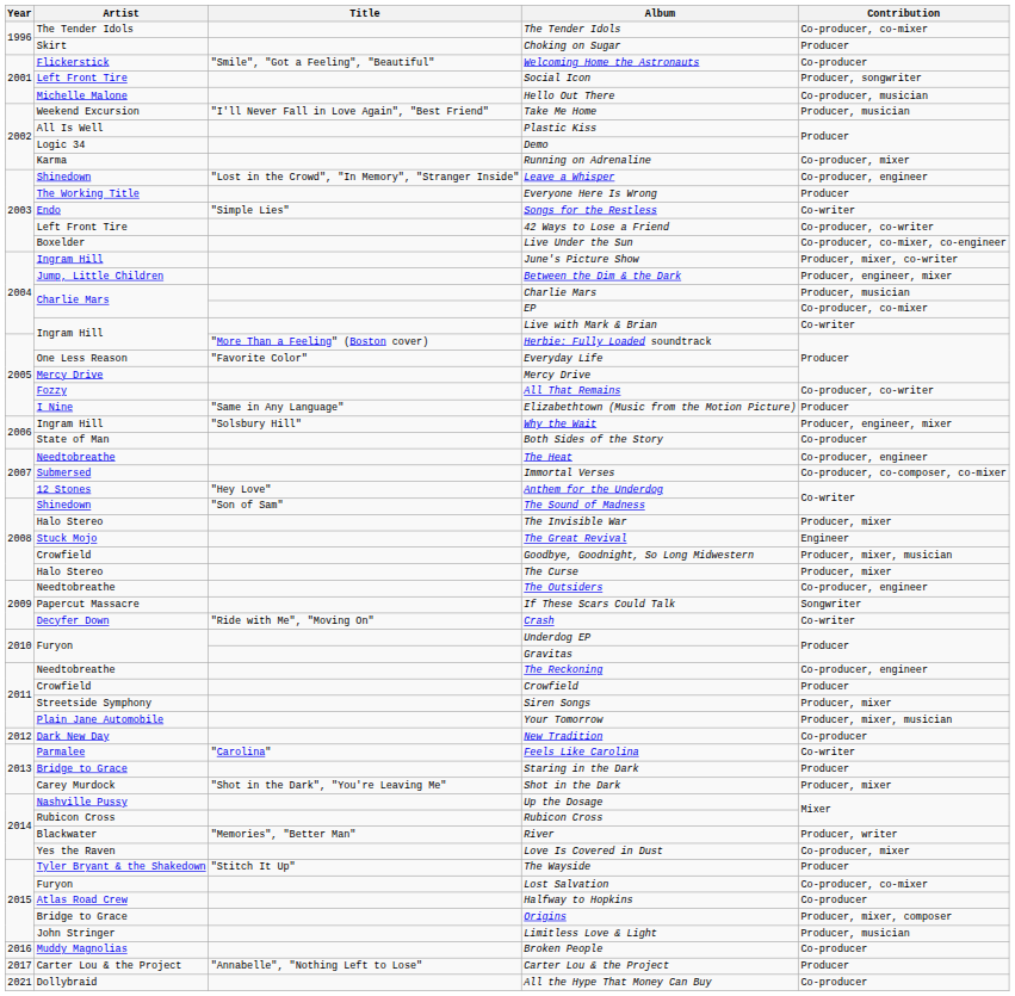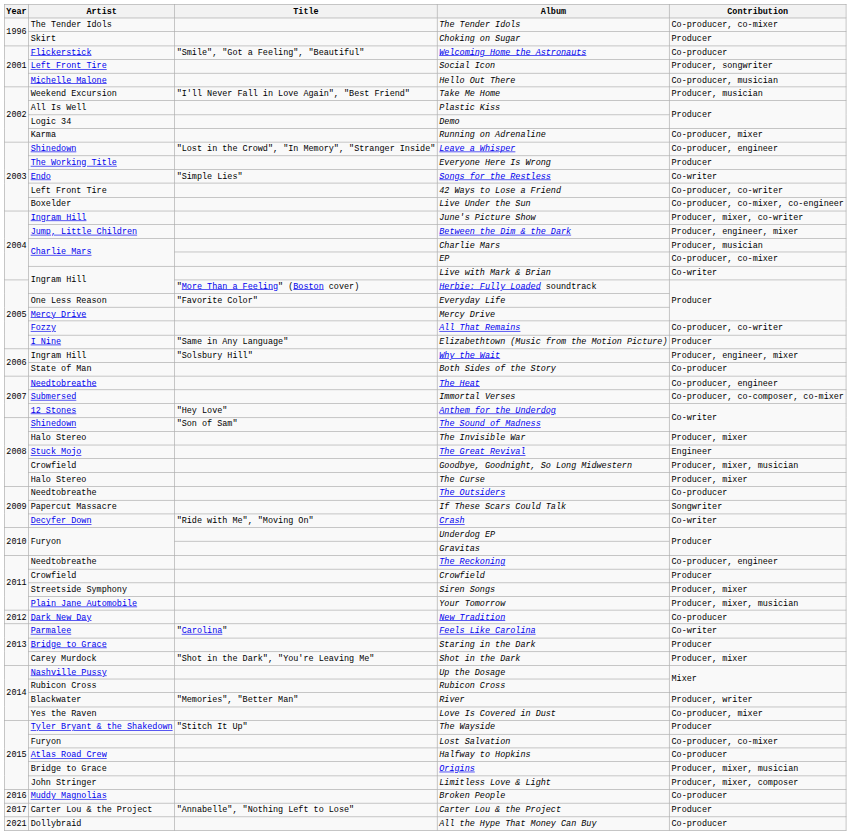The Outsiders | Contribution: Co-producer, engineer -> Co-producer
Origins | Contribution: Producer, mixer, composer -> Producer, mixer, musician
Limitless Love & Light | Contribution: Producer, musician -> Producer, mixer, composer
